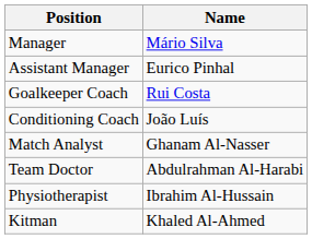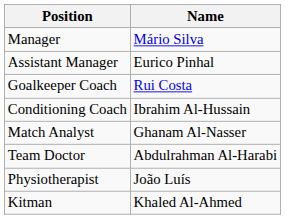Conditioning Coach | Name: João Luís -> Ibrahim Al-Hussain
Physiotherapist | Name: Ibrahim Al-Hussain -> João Luís
